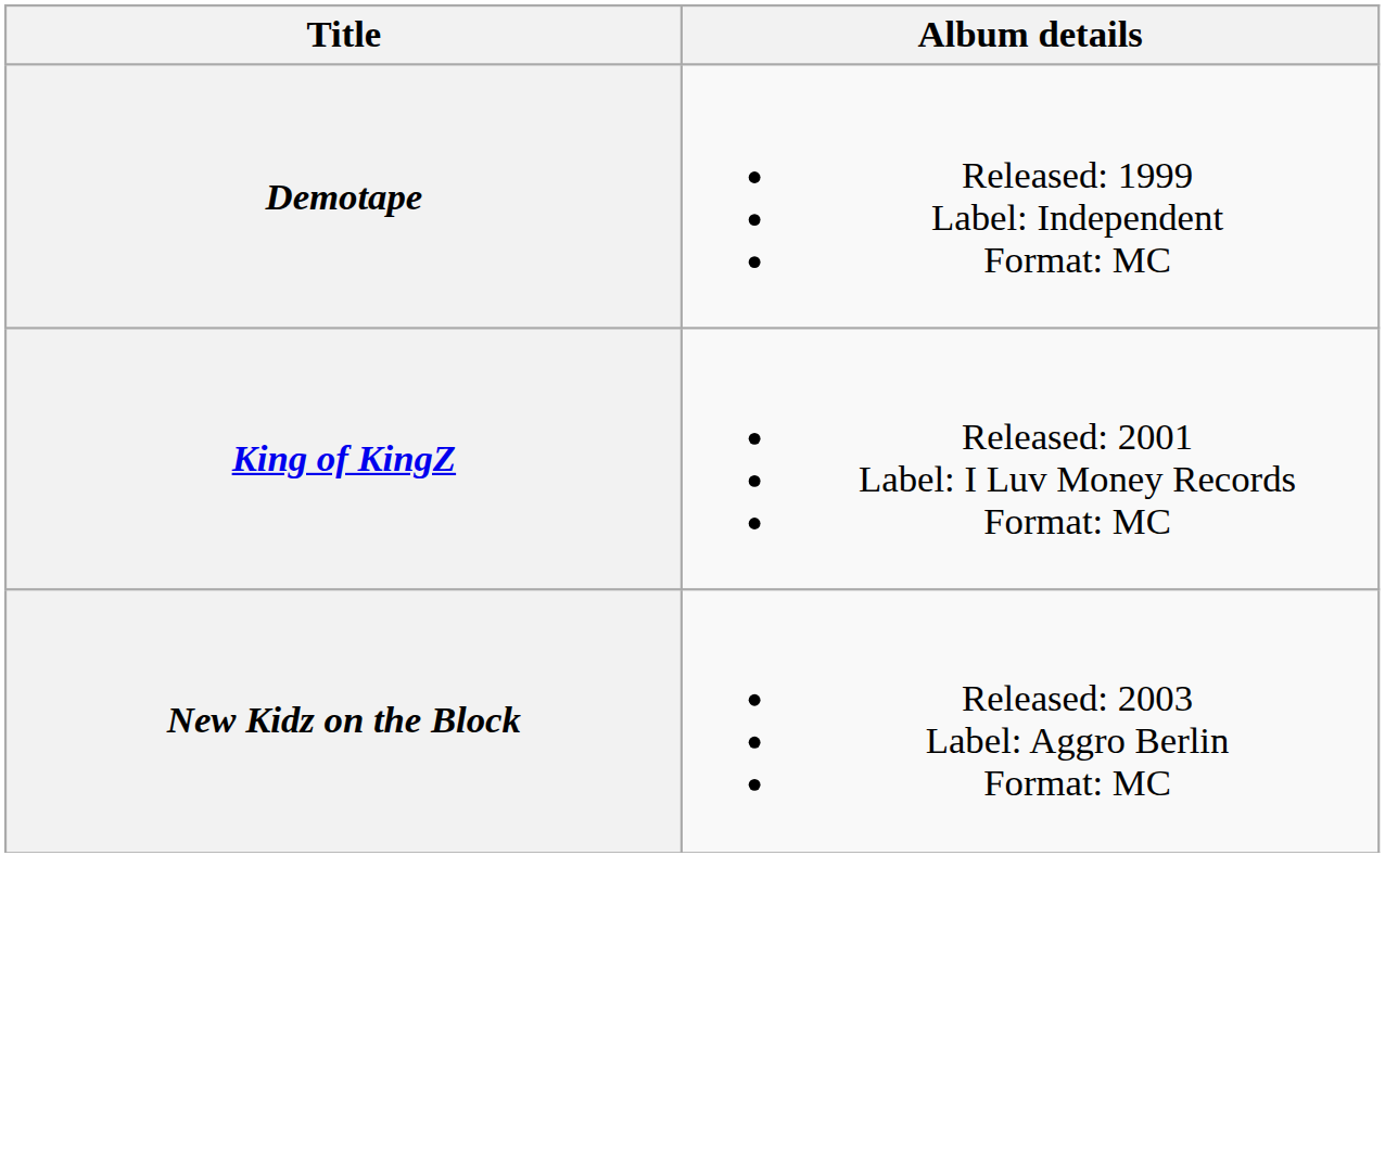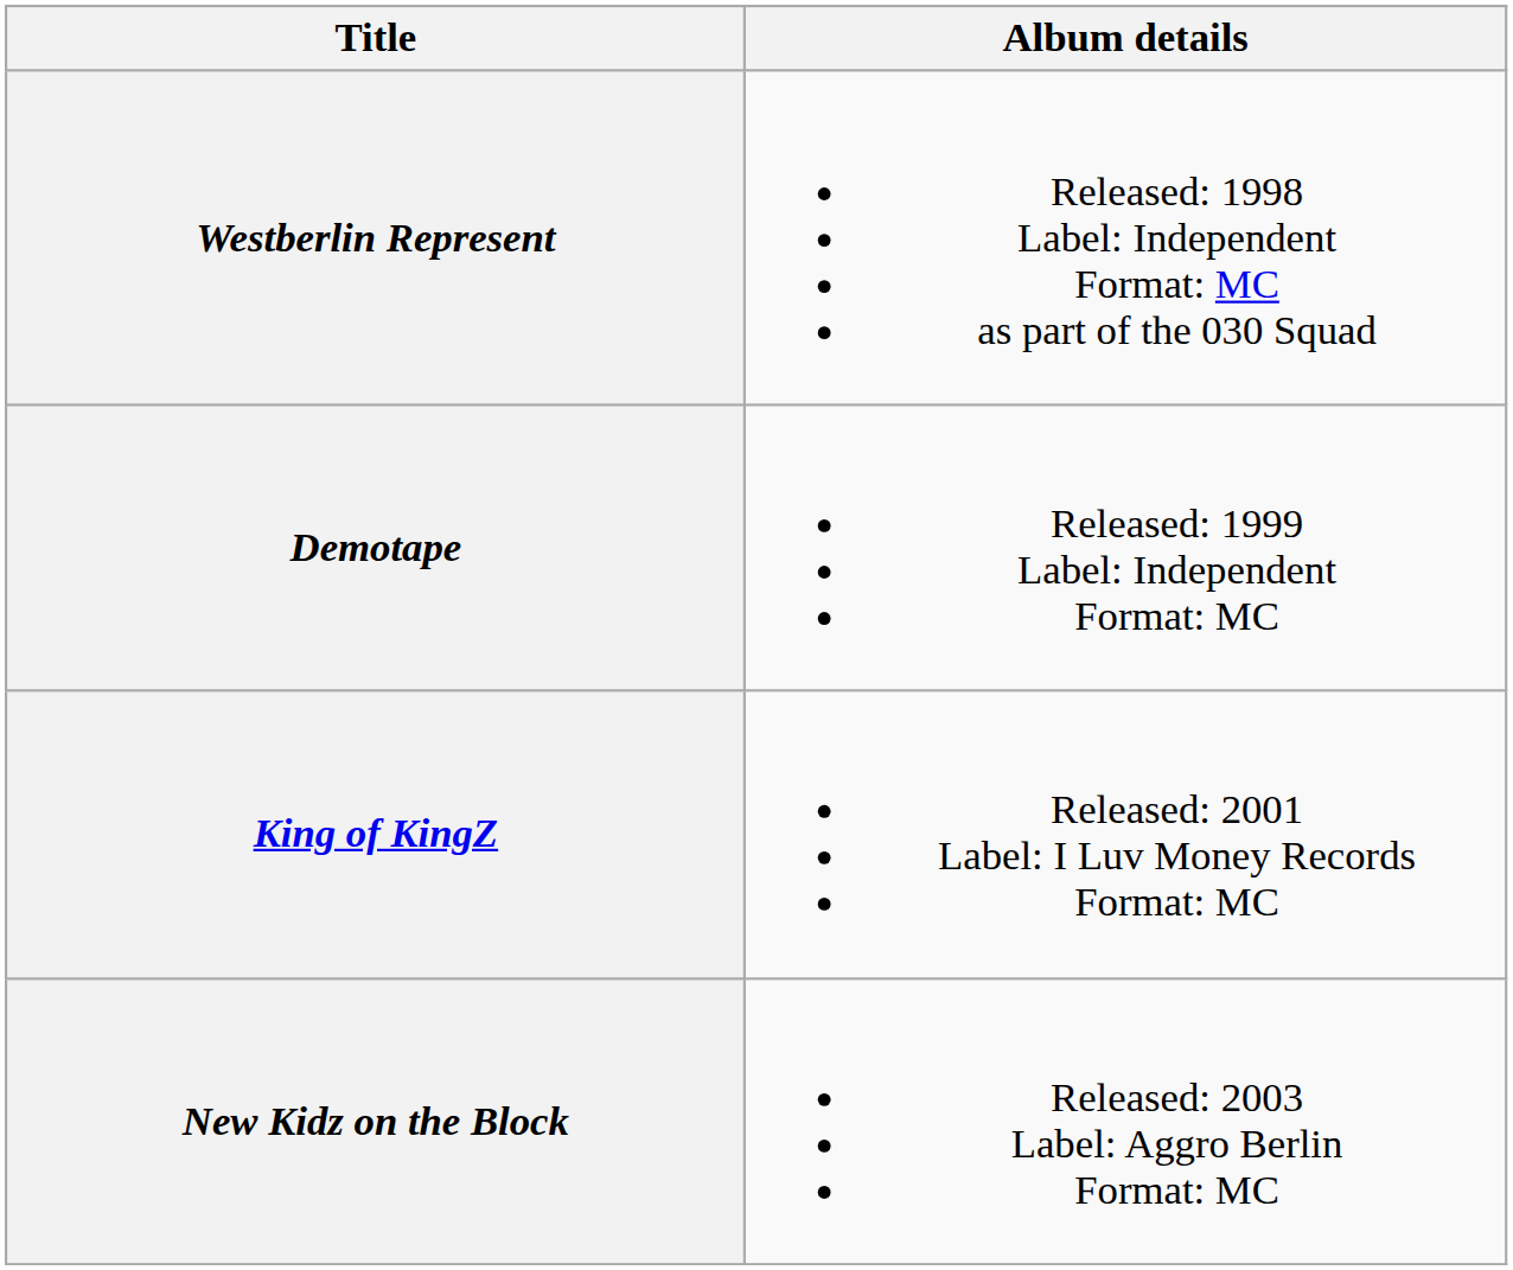+ row: Westberlin Represent | Released: 1998 Label: Independent Format: MC as part of the 030 Squad
